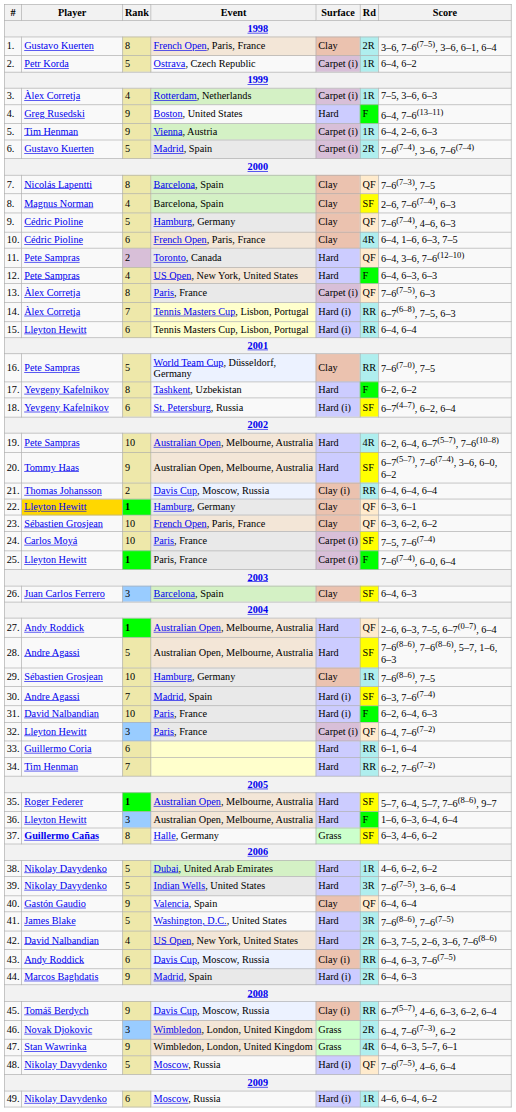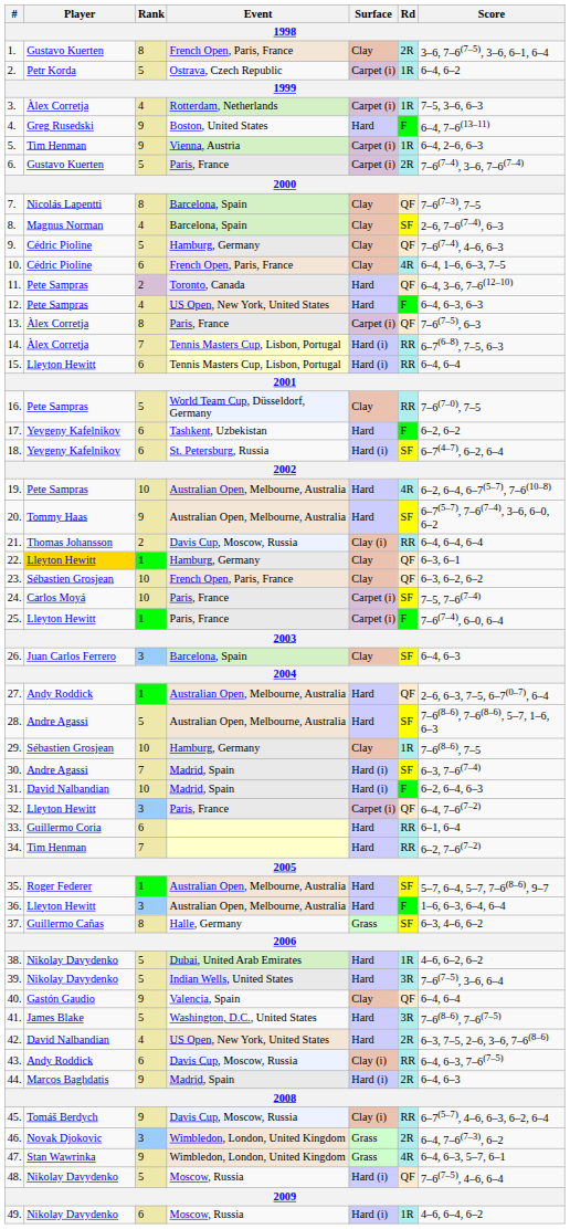6. | Event: Madrid, Spain -> Paris, France
17. | Rank: 8 -> 6
31. | Event: Paris, France -> Madrid, Spain
37. | Player: bold -> normal
